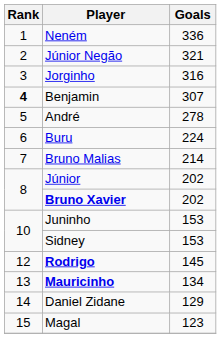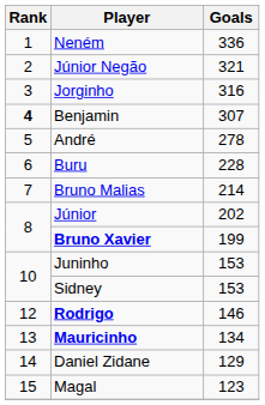Buru | Goals: 224 -> 228
Bruno Xavier | Goals: 202 -> 199
Rodrigo | Goals: 145 -> 146
